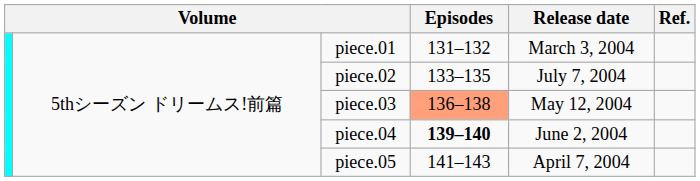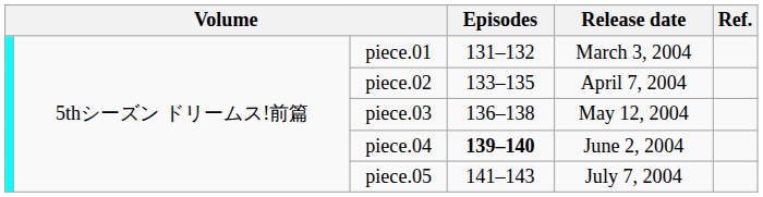piece.02 | Release date: July 7, 2004 -> April 7, 2004
piece.03 | Episodes: lightsalmon background -> no background
piece.05 | Release date: April 7, 2004 -> July 7, 2004
